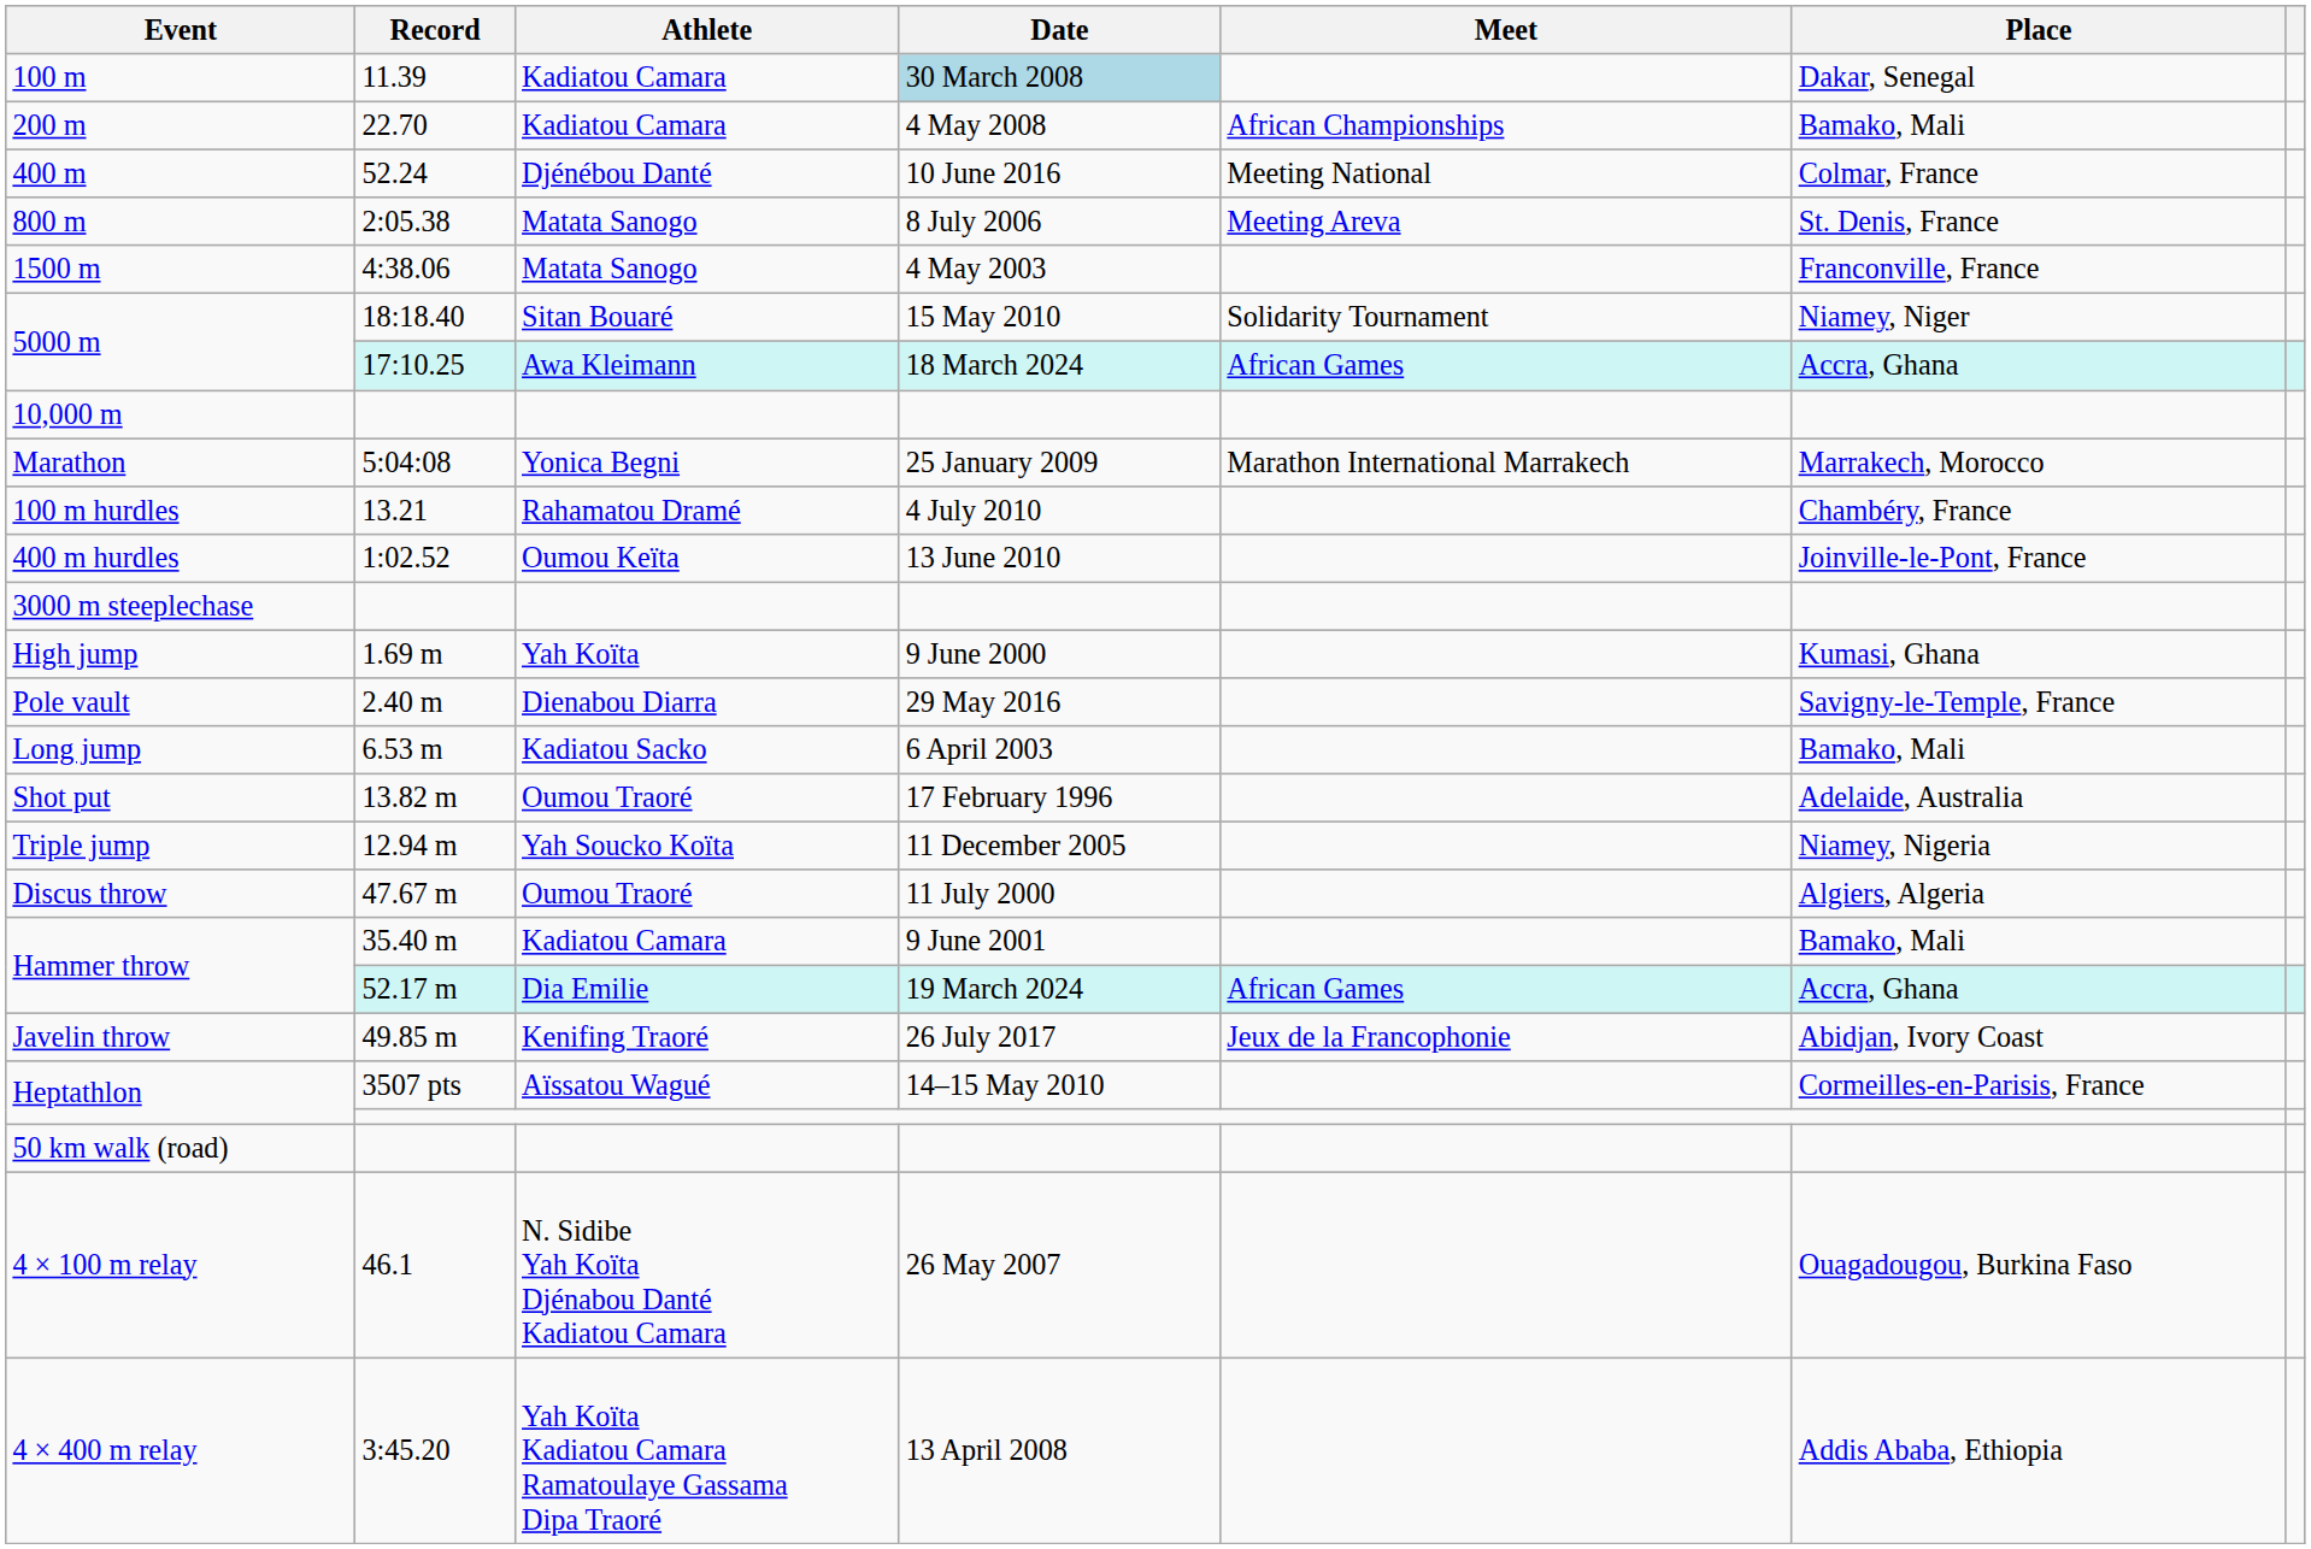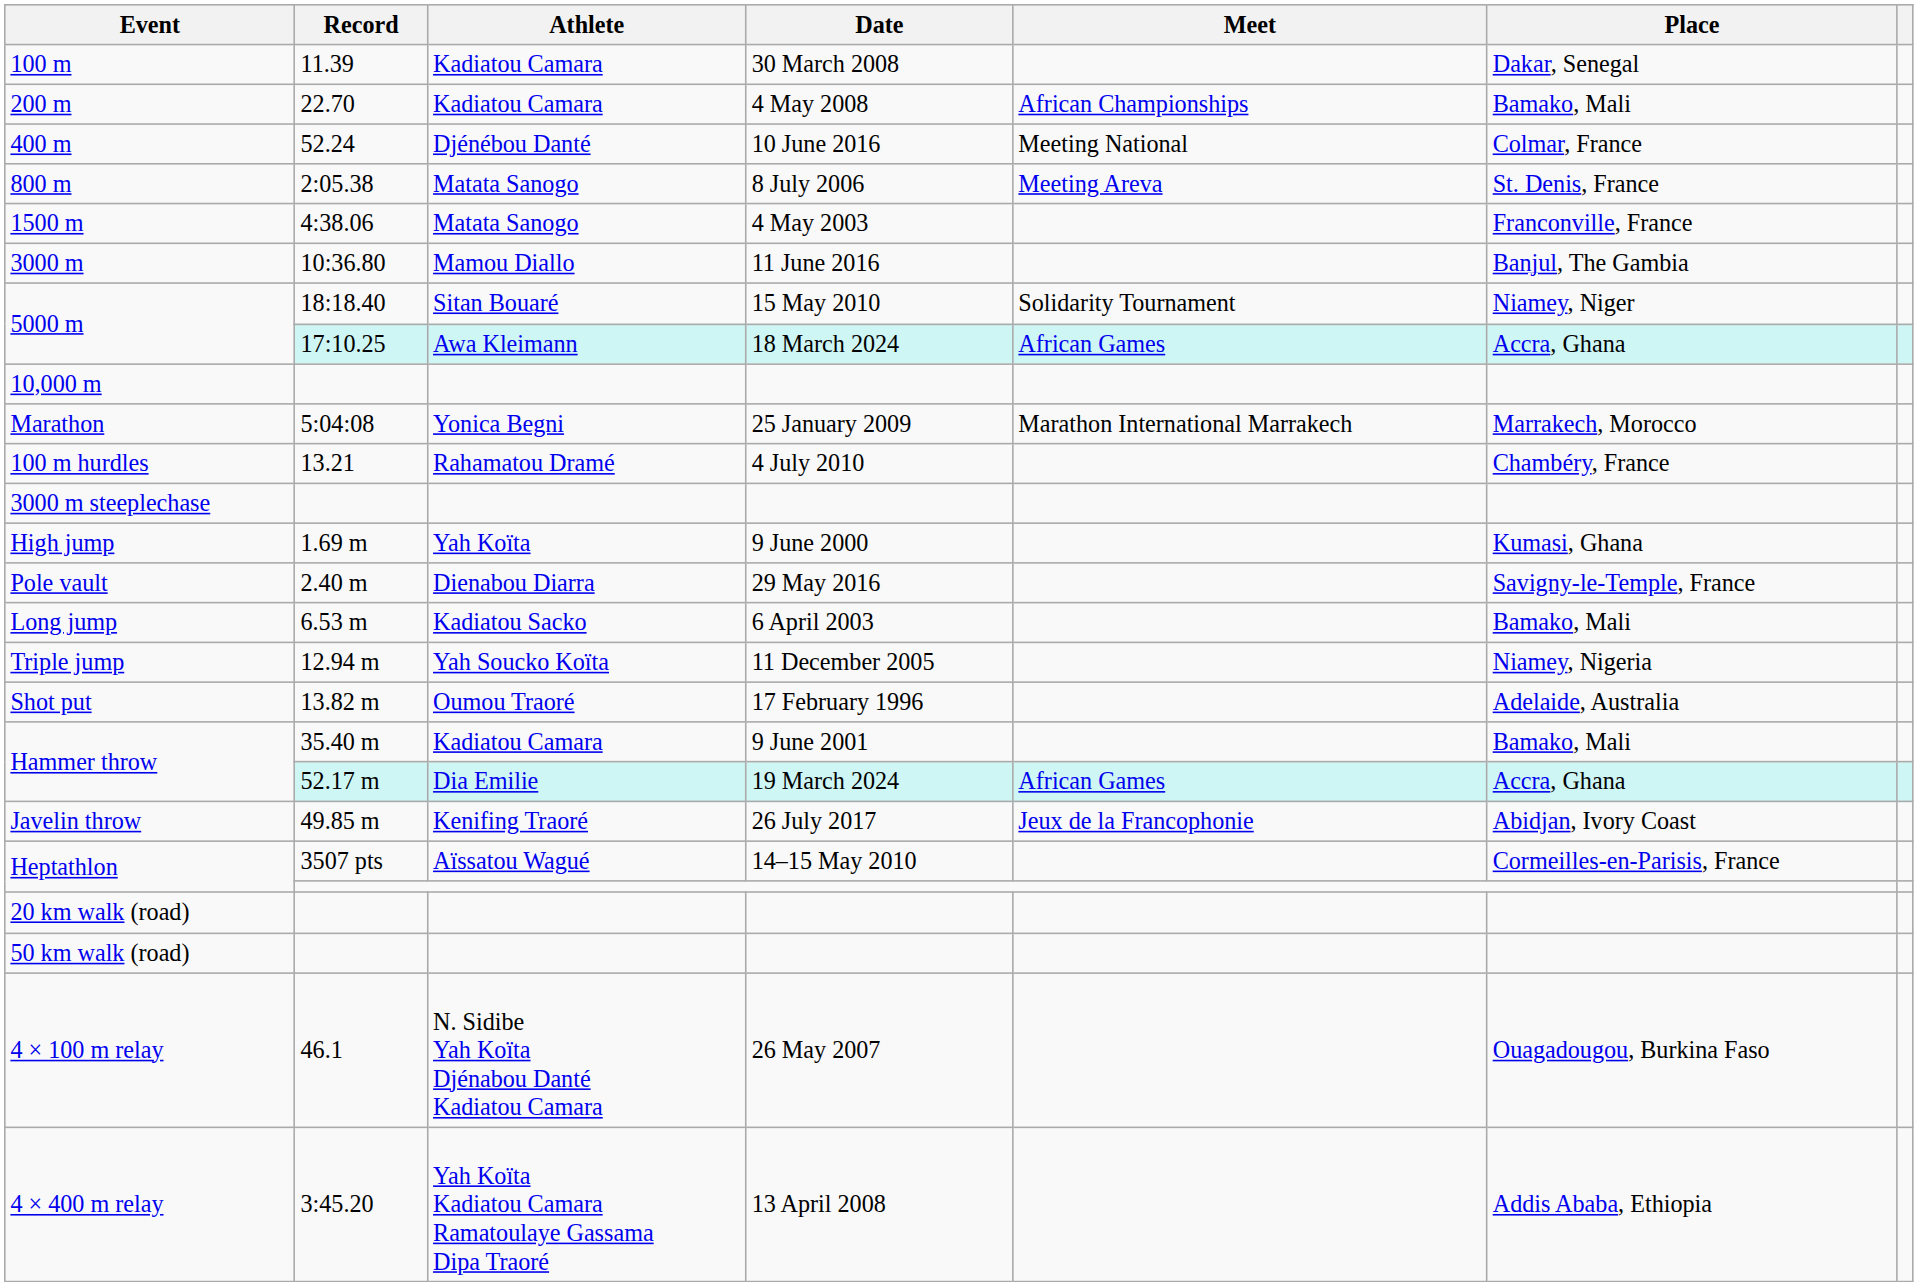100 m | Date: lightblue background -> no background
+ row: 3000 m | 10:36.80 | Mamou Diallo | 11 June 2016 | Banjul, The Gambia
- row: 400 m hurdles | 1:02.52 | Oumou Keïta | 13 June 2010 | Joinville-le-Pont, France
rows swapped: Triple jump <-> Shot put
- row: Discus throw | 47.67 m | Oumou Traoré | 11 July 2000 | Algiers, Algeria
+ row: 20 km walk (road)
